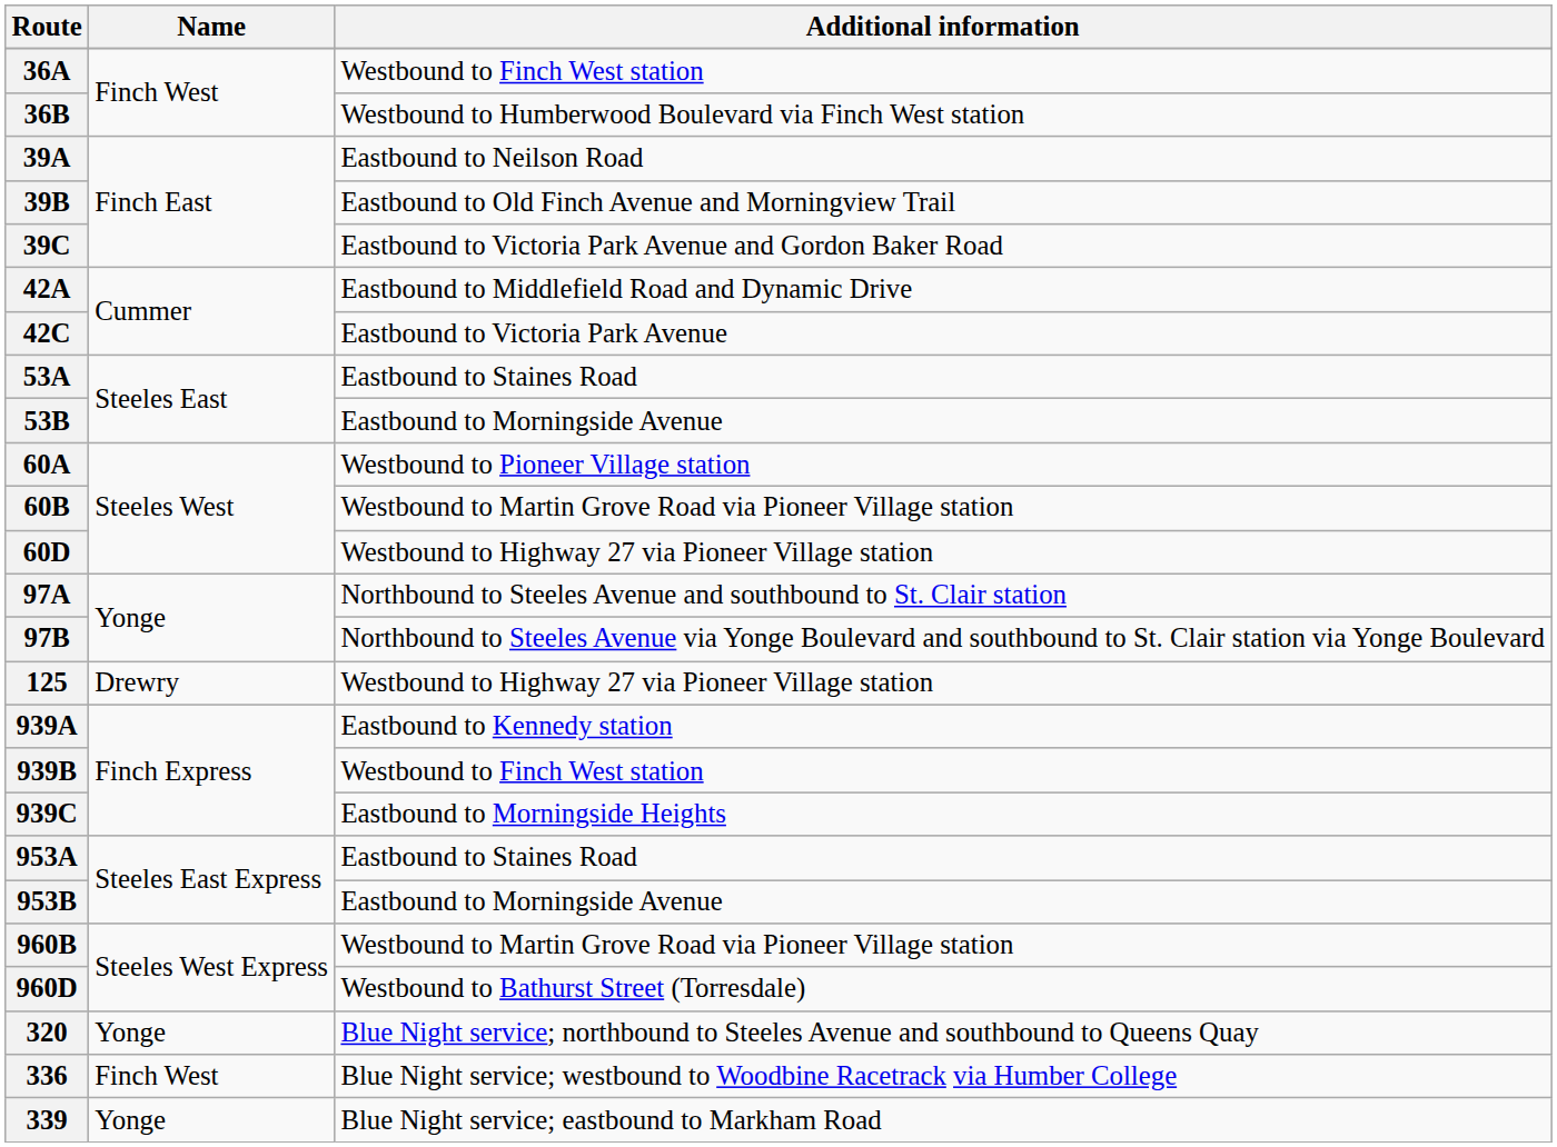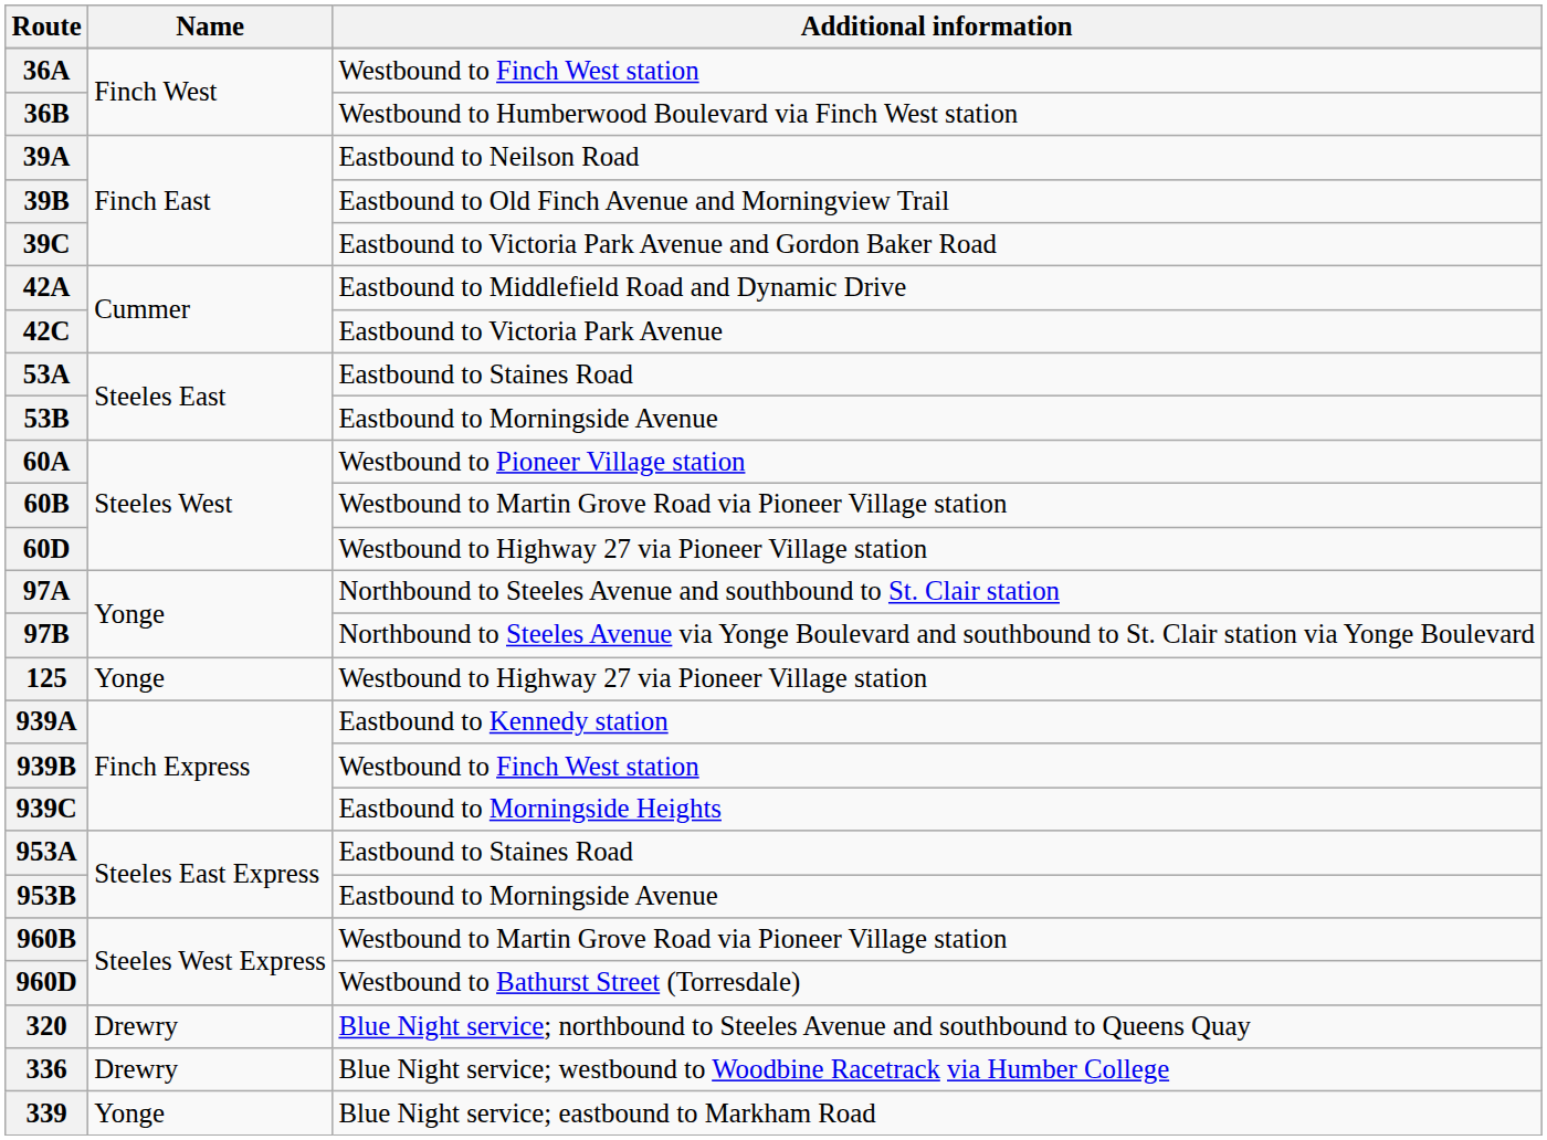125 | Name: Drewry -> Yonge
320 | Name: Yonge -> Drewry
336 | Name: Finch West -> Drewry
